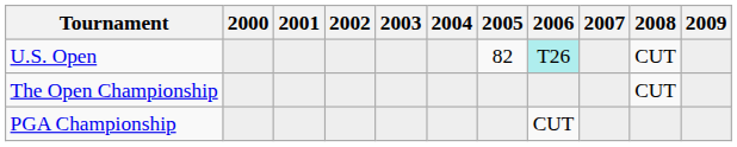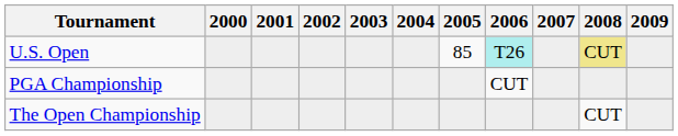U.S. Open | 2005: 82 -> 85
U.S. Open | 2008: no background -> khaki background
rows swapped: The Open Championship <-> PGA Championship
